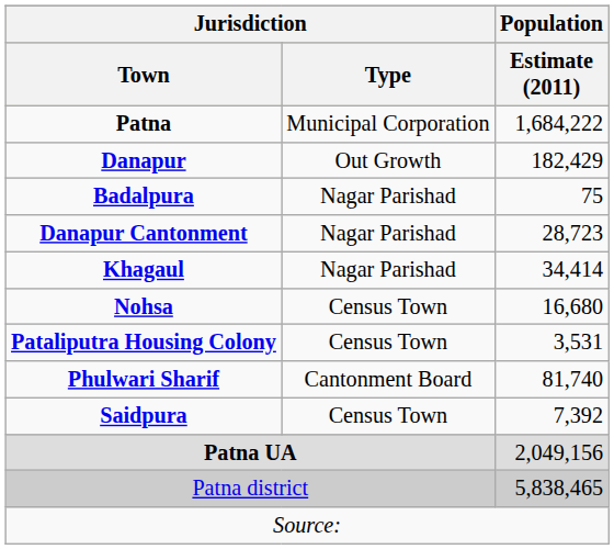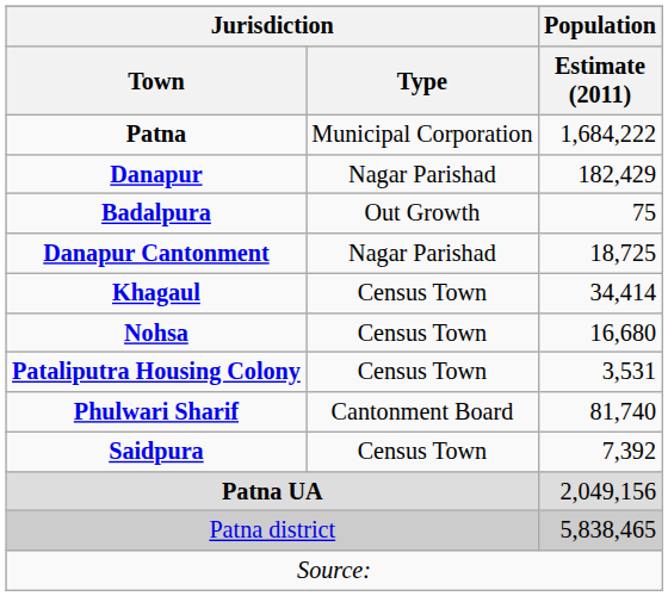Danapur | Jurisdiction / Type: Out Growth -> Nagar Parishad
Badalpura | Jurisdiction / Type: Nagar Parishad -> Out Growth
Danapur Cantonment | Population / Estimate (2011): 28,723 -> 18,725
Khagaul | Jurisdiction / Type: Nagar Parishad -> Census Town
